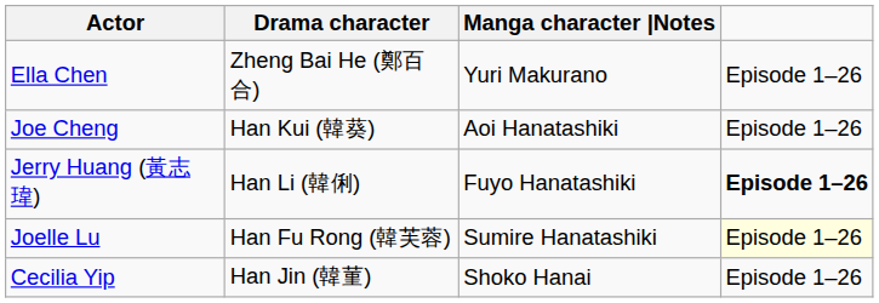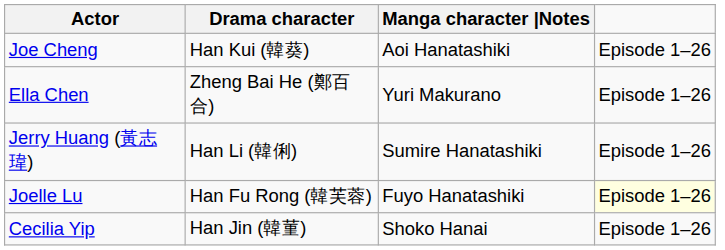rows swapped: Ella Chen <-> Joe Cheng
Jerry Huang (黃志瑋) | Manga character |Notes: Fuyo Hanatashiki -> Sumire Hanatashiki
Jerry Huang (黃志瑋) | column 4: bold -> normal
Joelle Lu | Manga character |Notes: Sumire Hanatashiki -> Fuyo Hanatashiki
